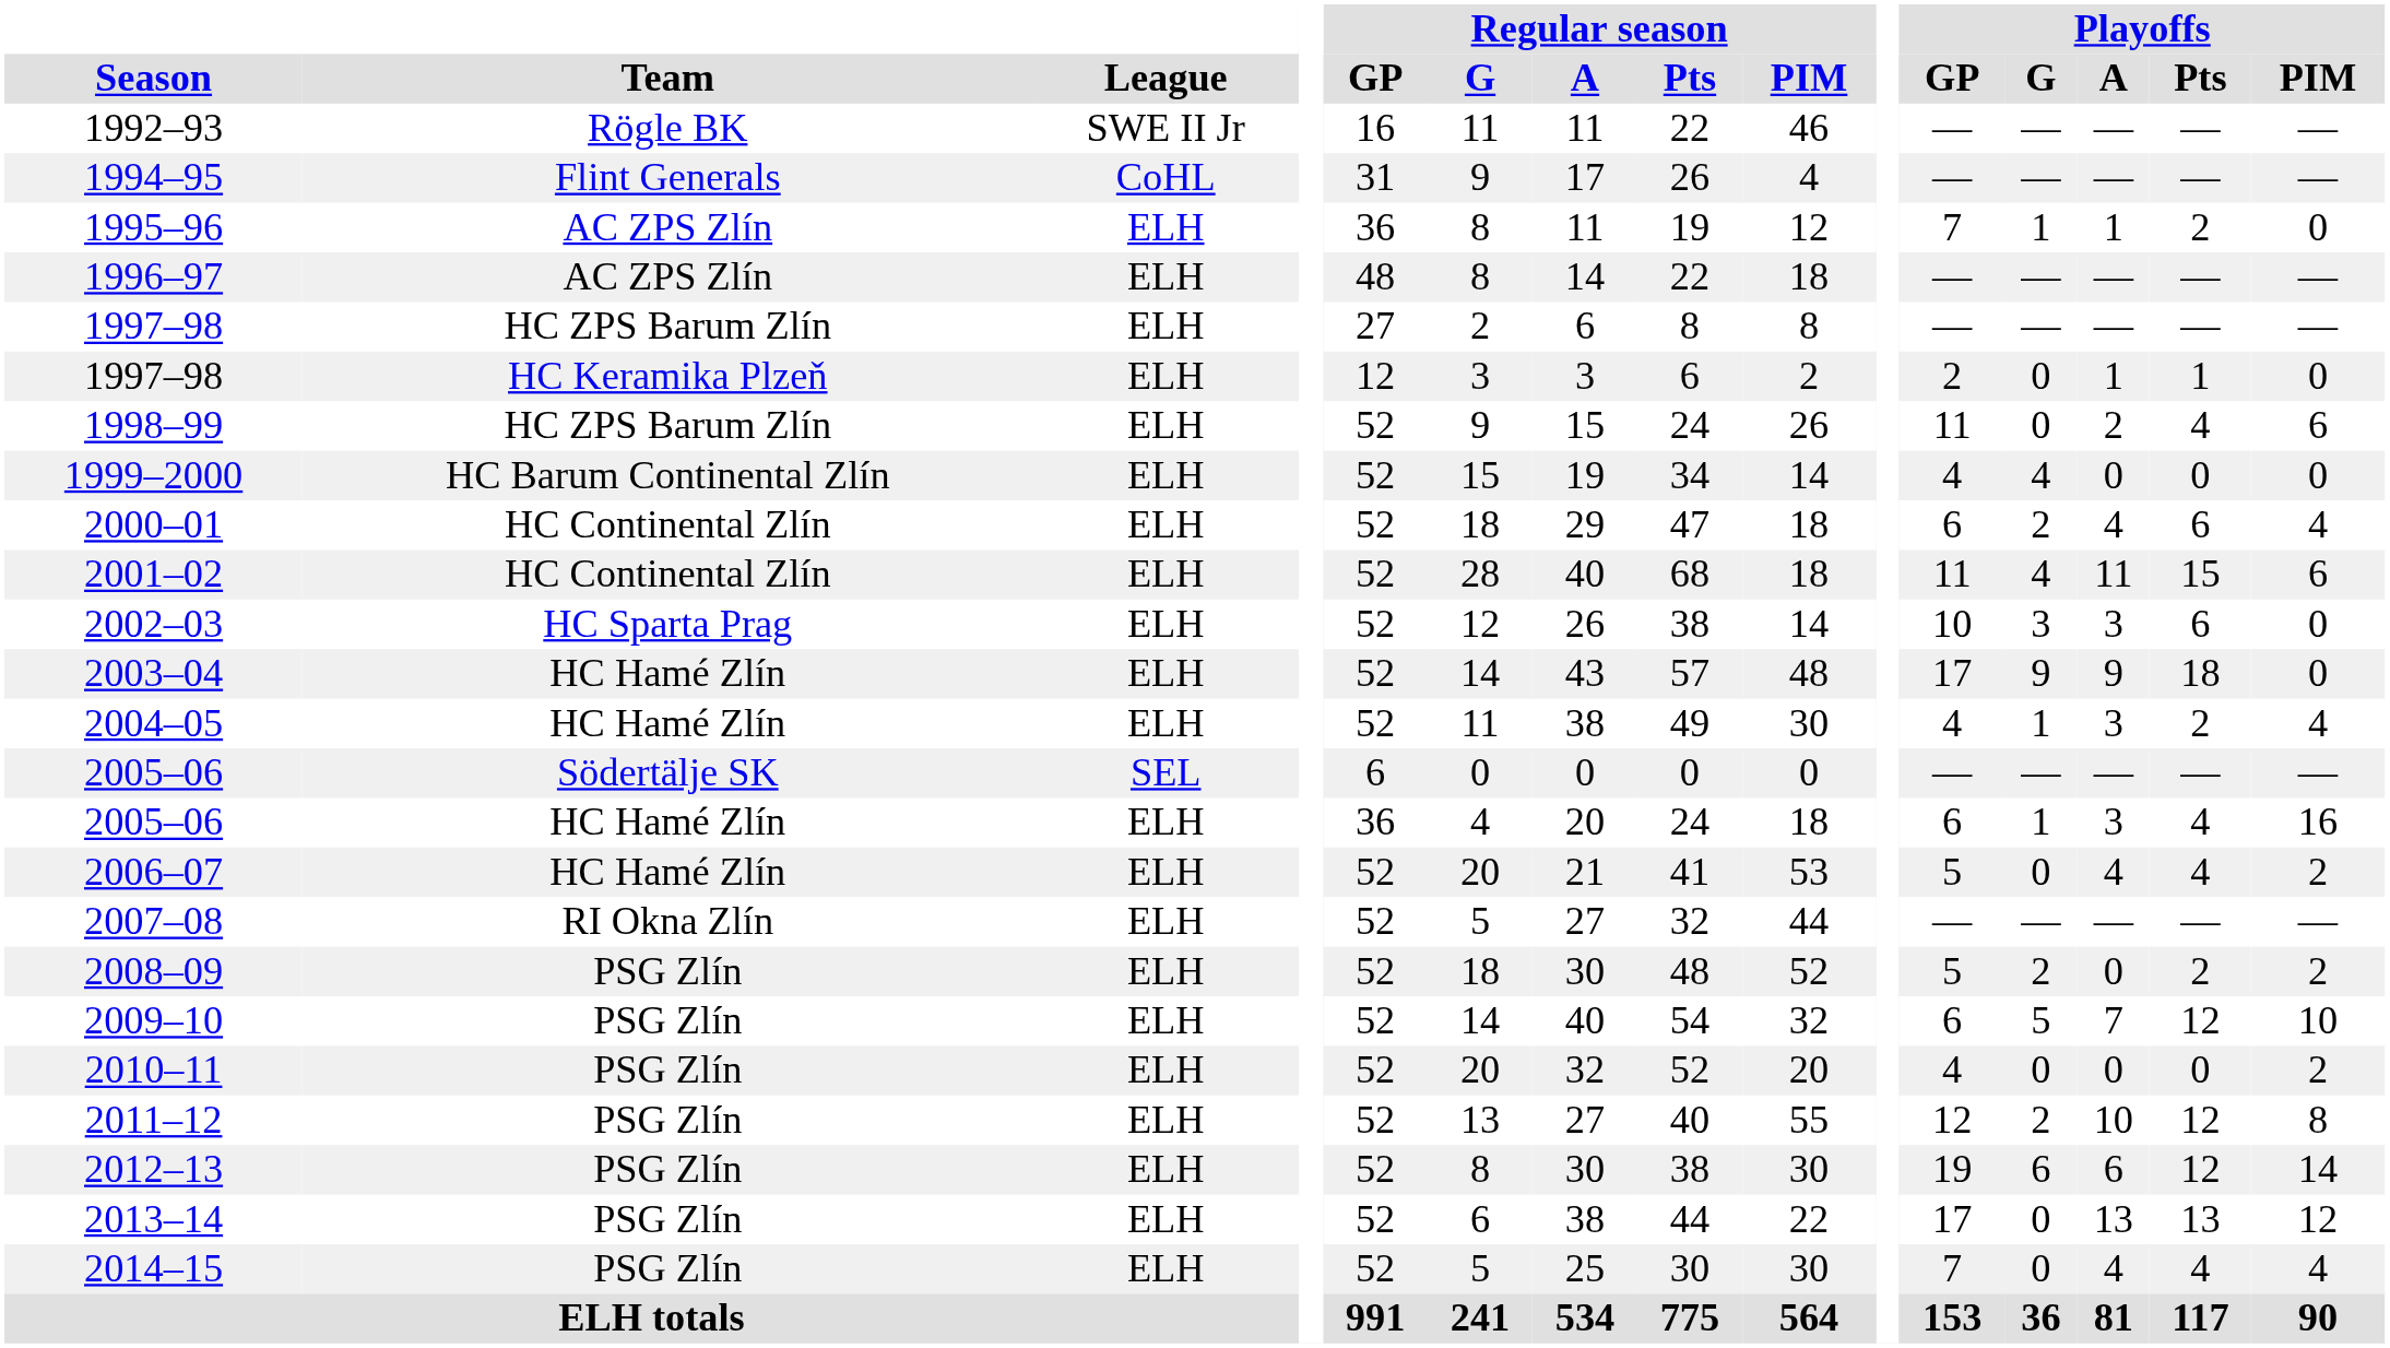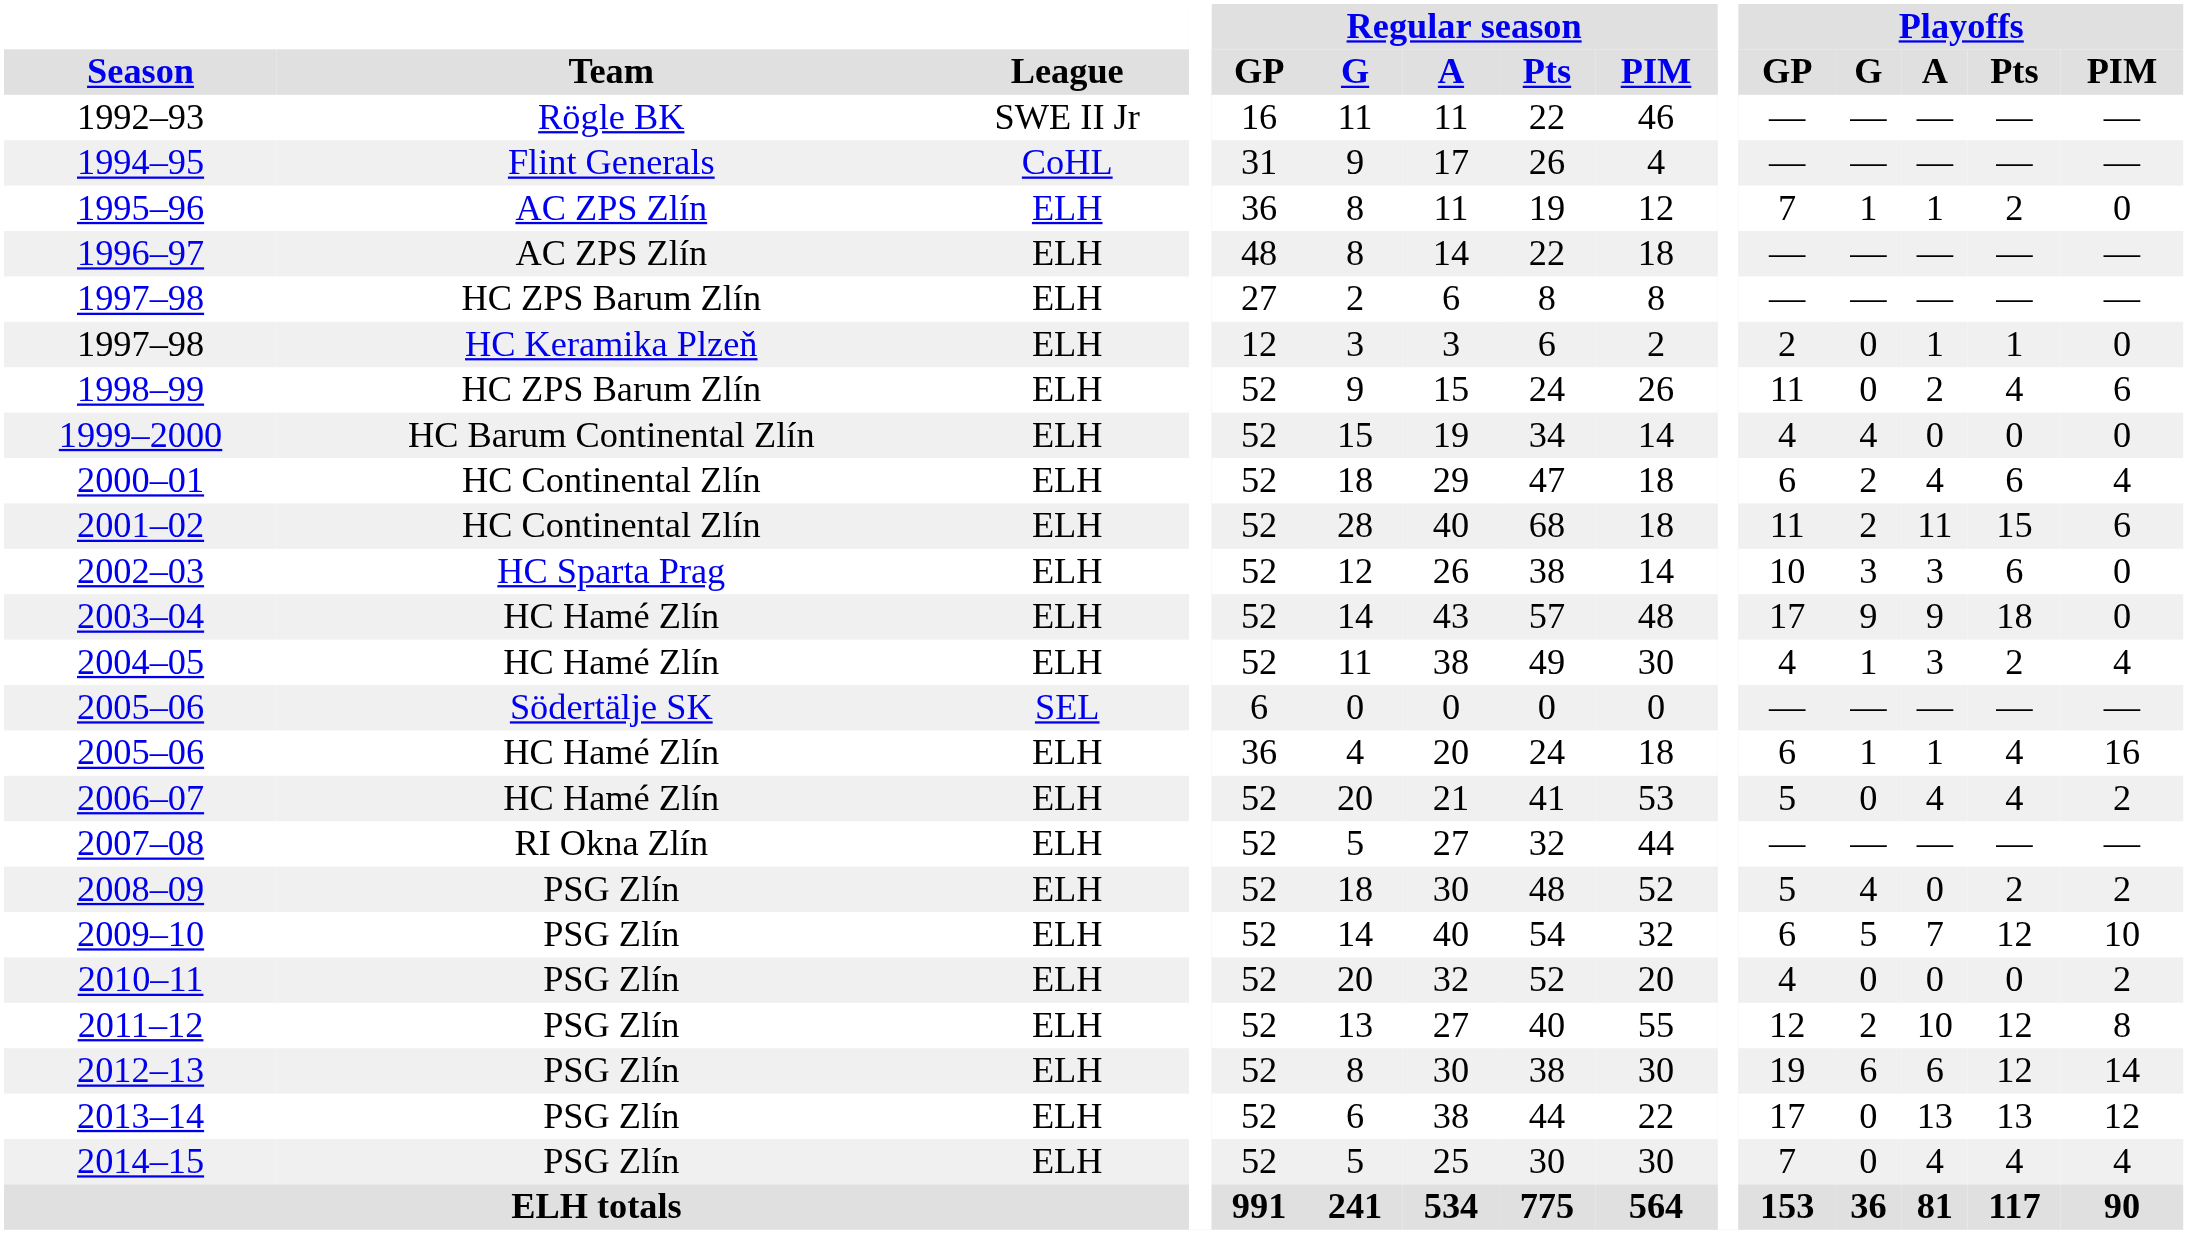2001–02 | Playoffs / G: 4 -> 2
2005–06 / HC Hamé Zlín | Playoffs / A: 3 -> 1
2008–09 | Playoffs / G: 2 -> 4
